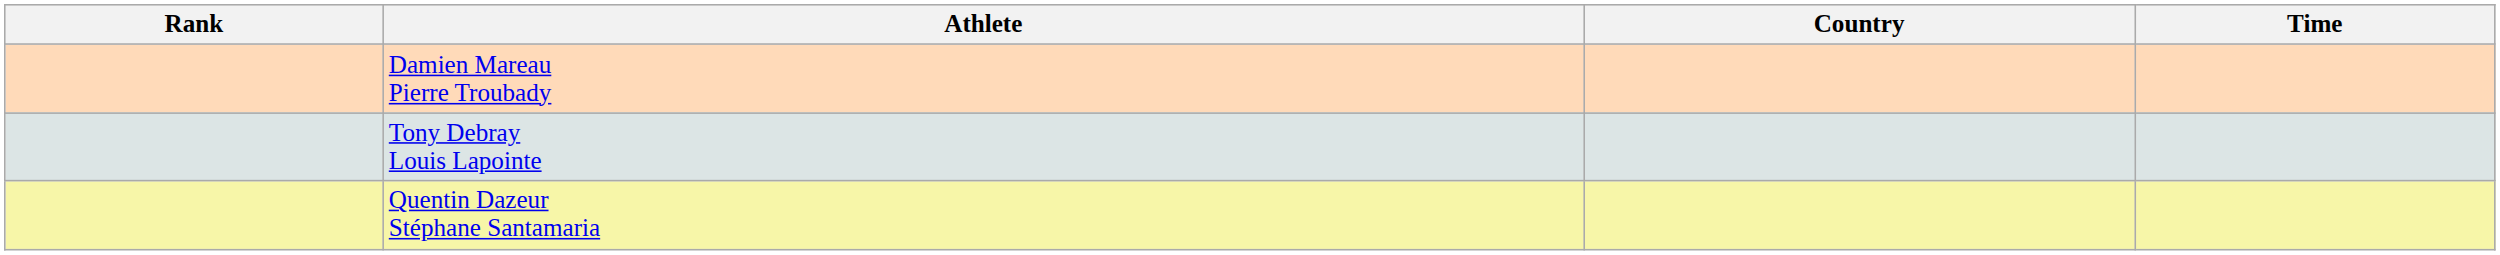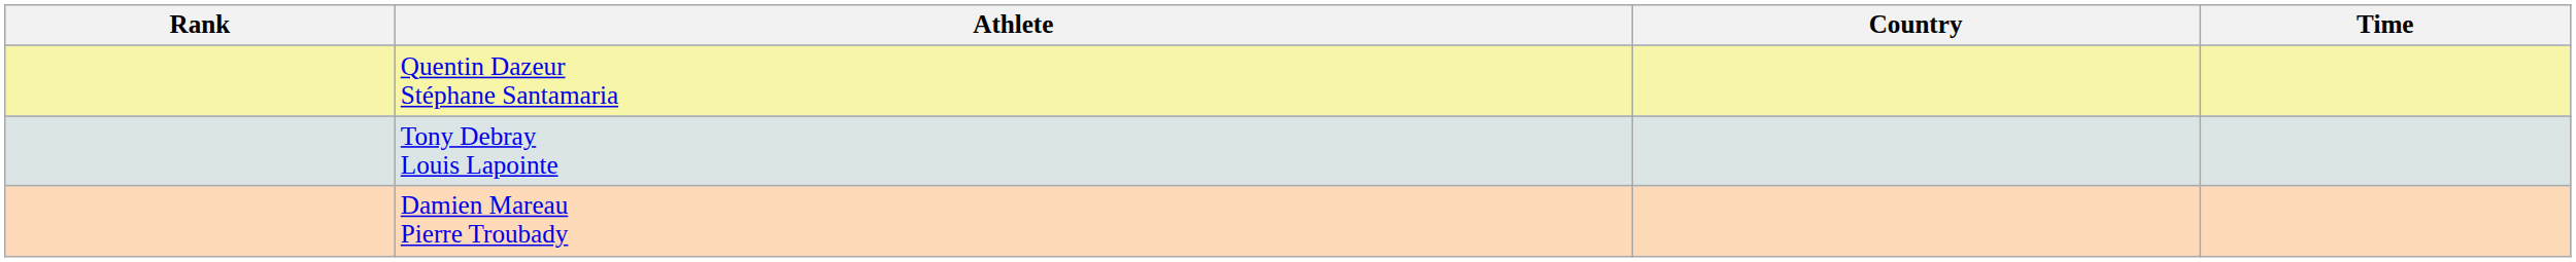rows swapped: Quentin Dazeur Stéphane Santamaria <-> Damien Mareau Pierre Troubady
